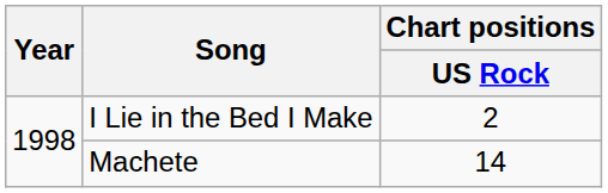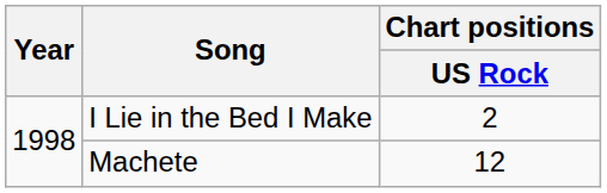Machete | Chart positions / US Rock: 14 -> 12
